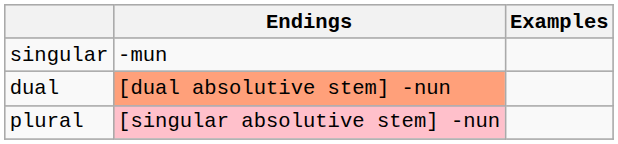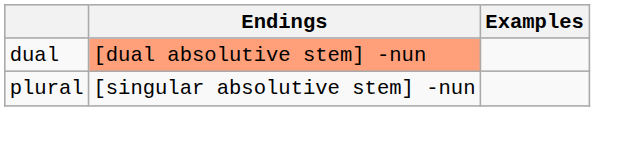- row: singular | -mun
plural | Endings: pink background -> no background
